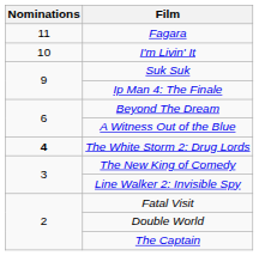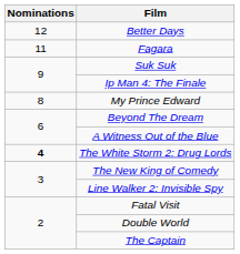+ row: 12 | Better Days
- row: 10 | I'm Livin' It
+ row: 8 | My Prince Edward
